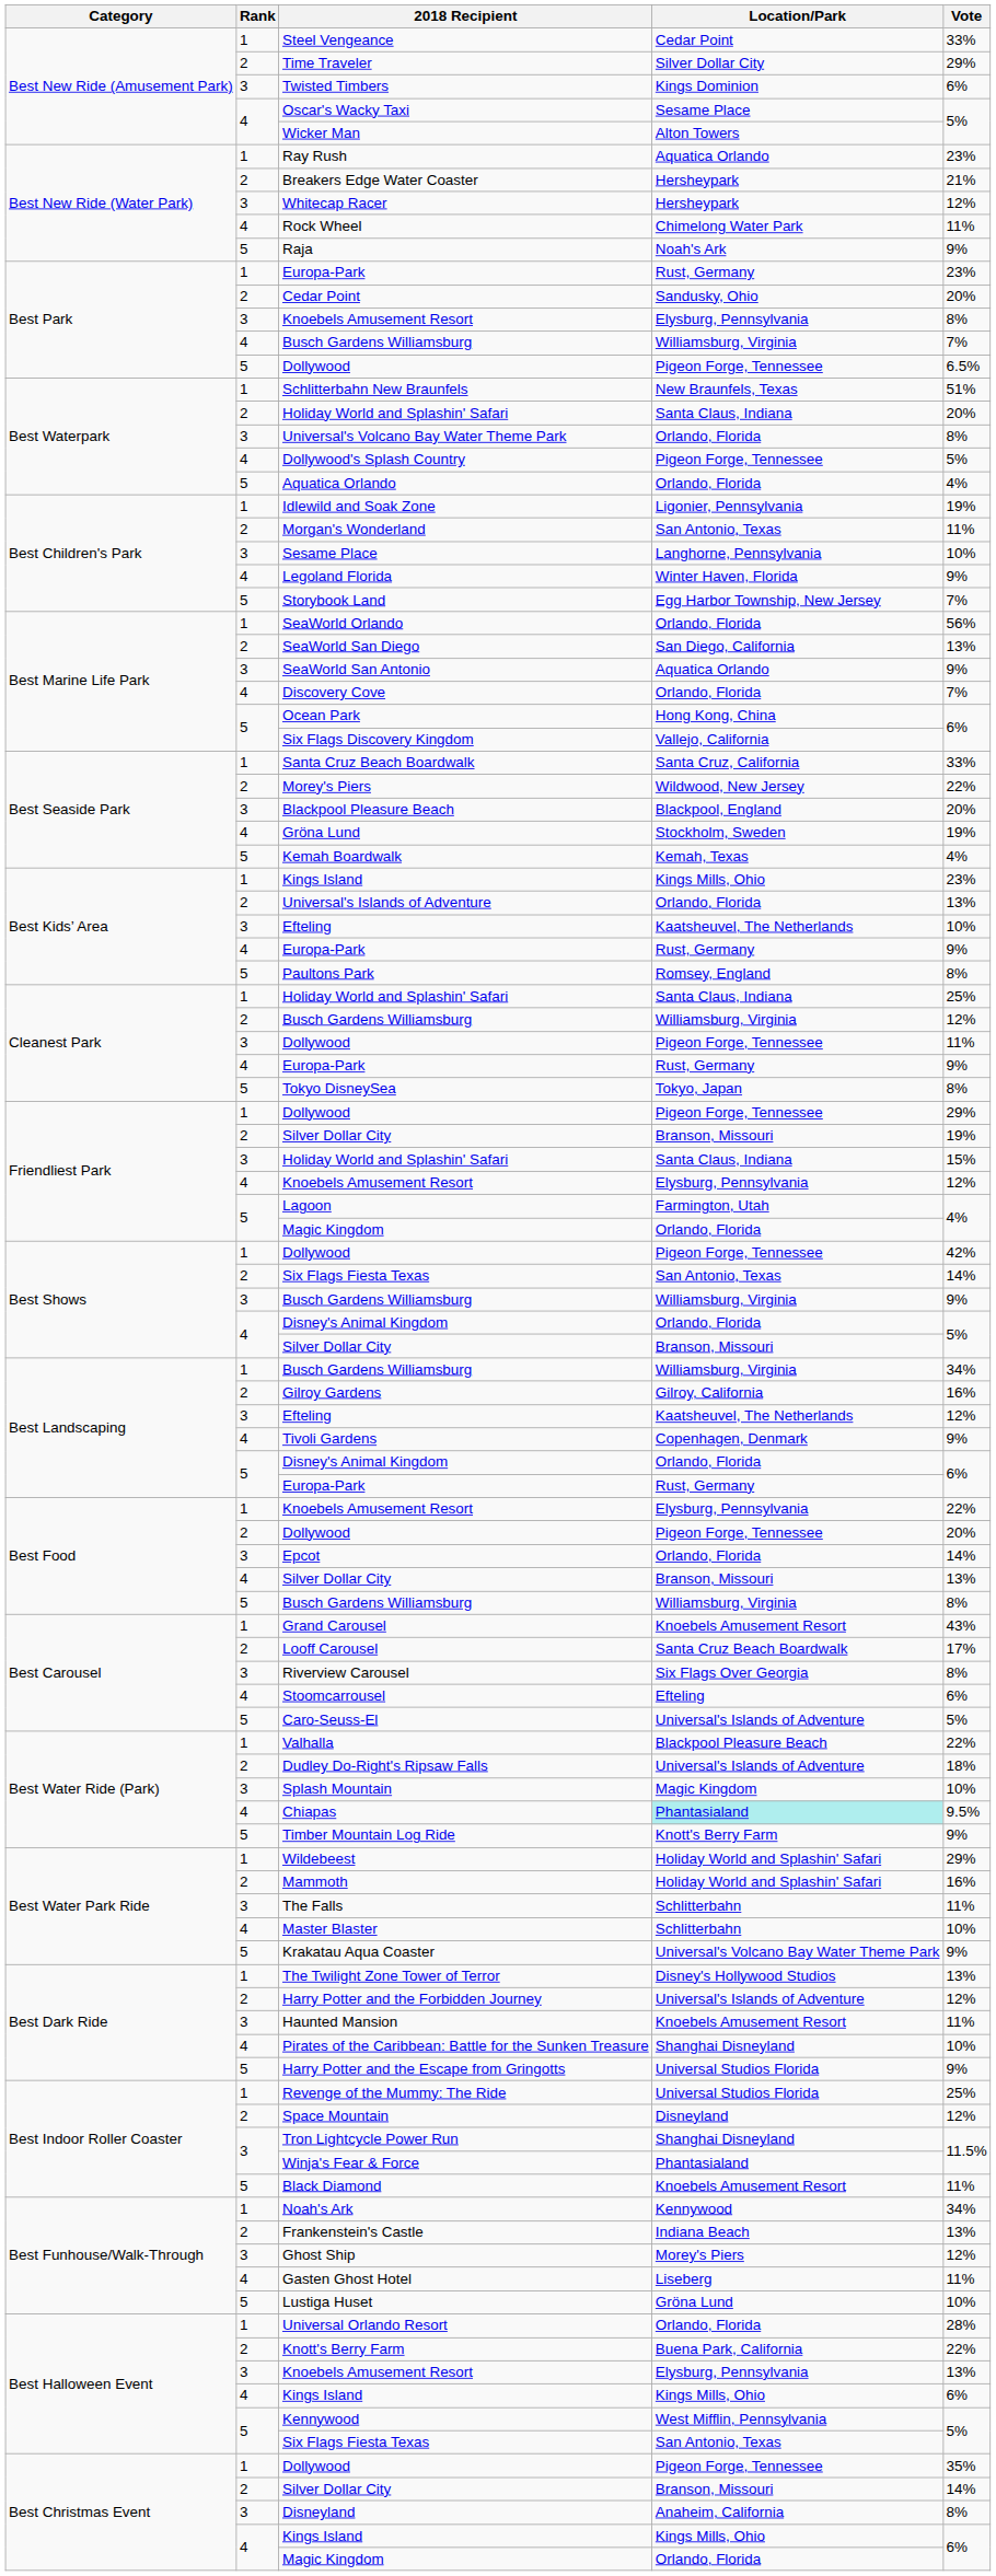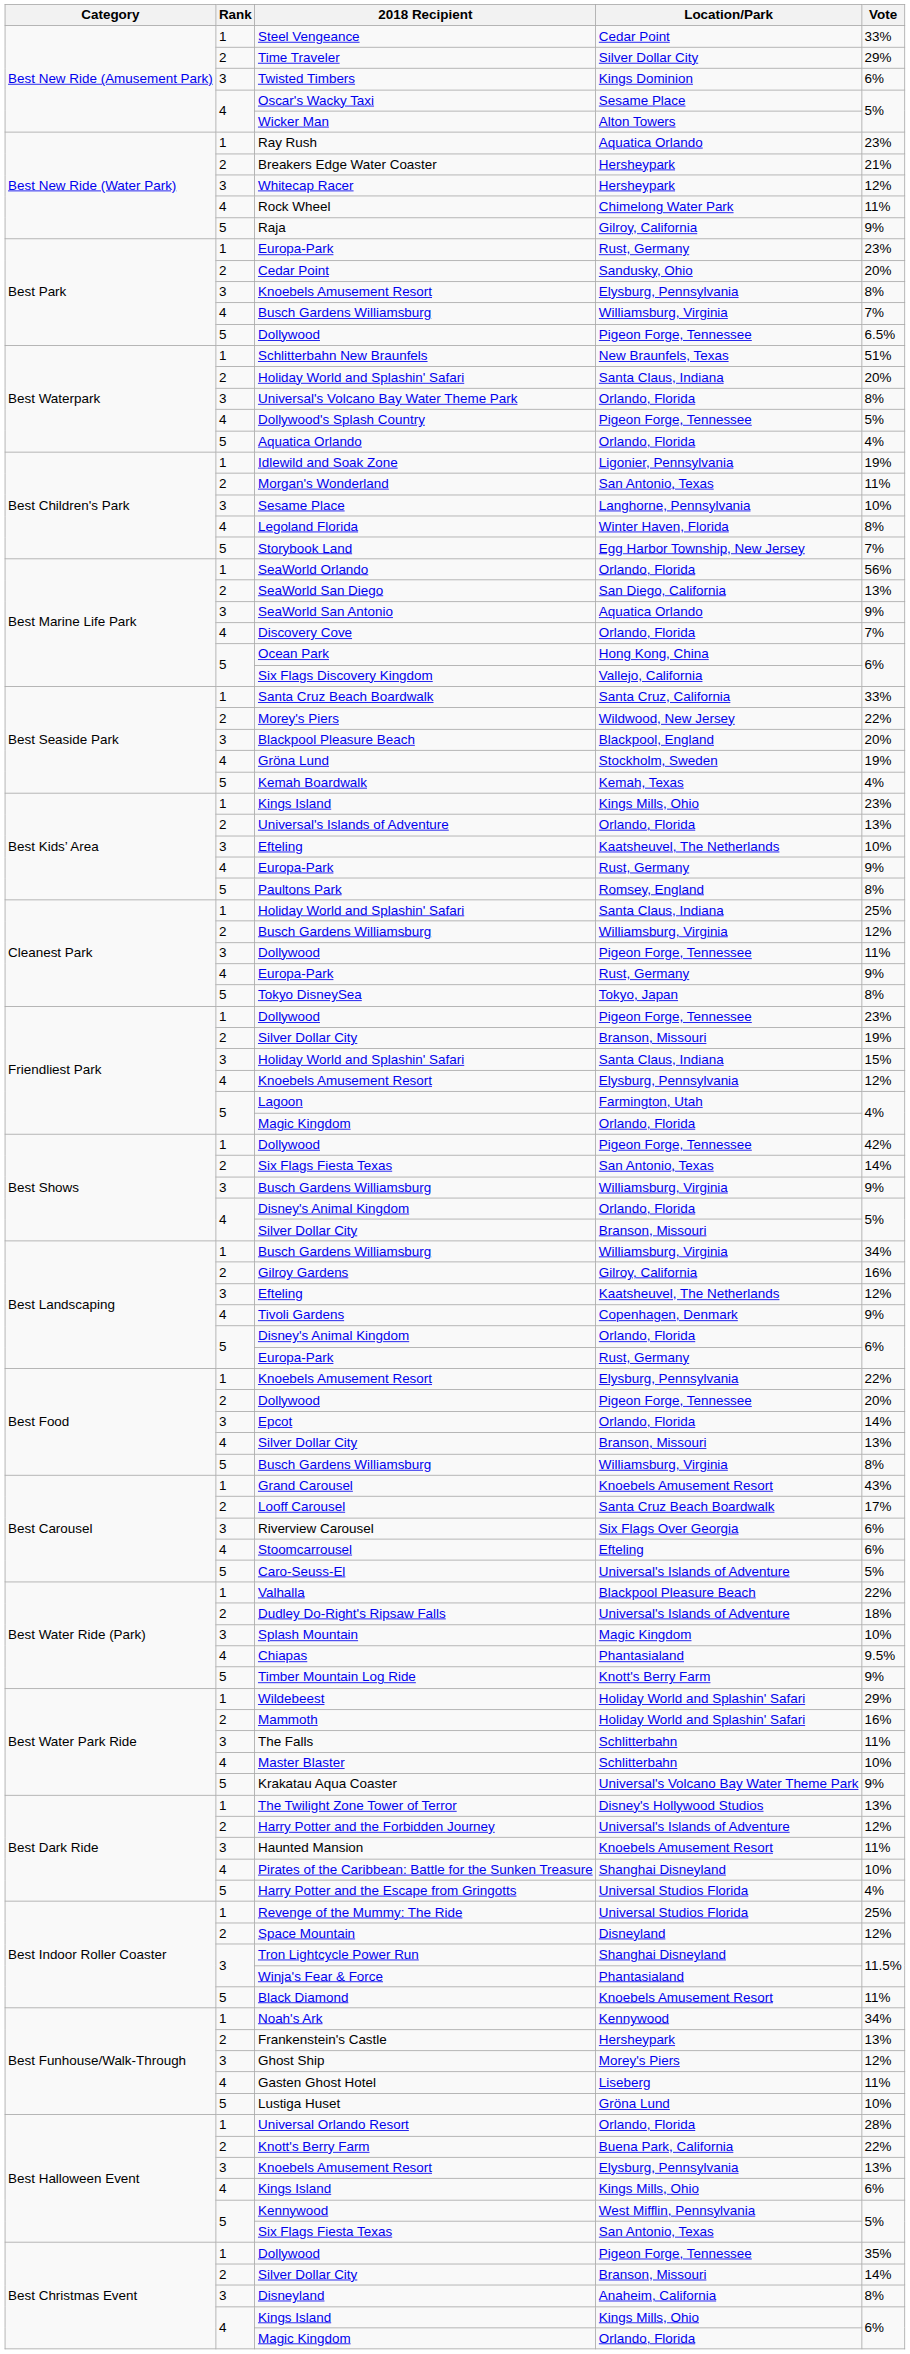Raja | Location/Park: Noah's Ark -> Gilroy, California
Legoland Florida | Vote: 9% -> 8%
Friendliest Park / Dollywood | Vote: 29% -> 23%
Riverview Carousel | Vote: 8% -> 6%
Chiapas | Location/Park: paleturquoise background -> no background
Harry Potter and the Escape from Gringotts | Vote: 9% -> 4%
Frankenstein's Castle | Location/Park: Indiana Beach -> Hersheypark
